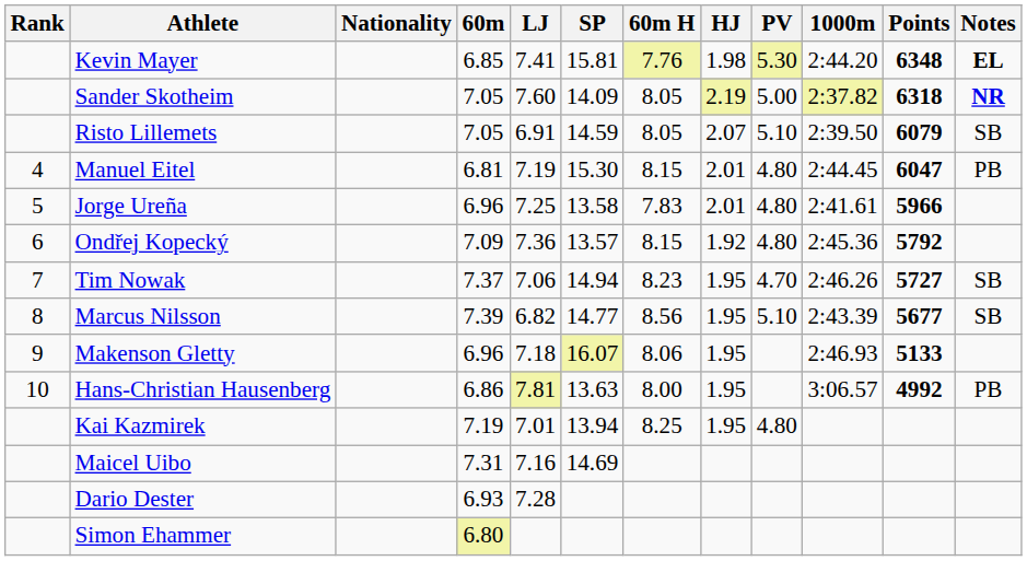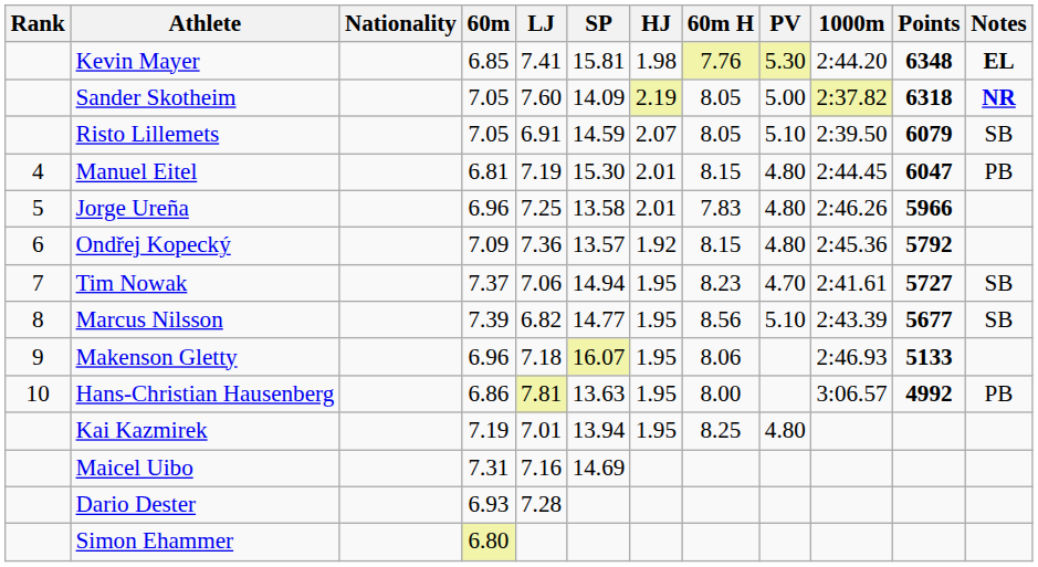columns swapped: HJ <-> 60m H
Jorge Ureña | 1000m: 2:41.61 -> 2:46.26
Tim Nowak | 1000m: 2:46.26 -> 2:41.61
